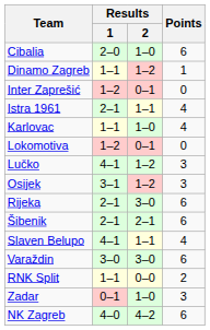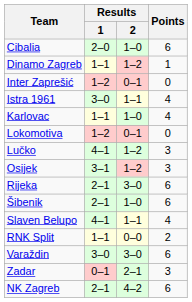Istra 1961 | Results / 1: 2–1 -> 3–0
Šibenik | Results / 2: 2–1 -> 1–0
rows swapped: RNK Split <-> Varaždin
Zadar | Results / 2: 1–0 -> 2–1
NK Zagreb | Results / 1: 4–0 -> 2–1
